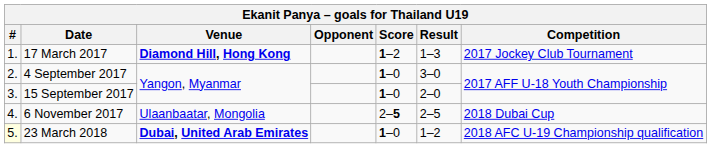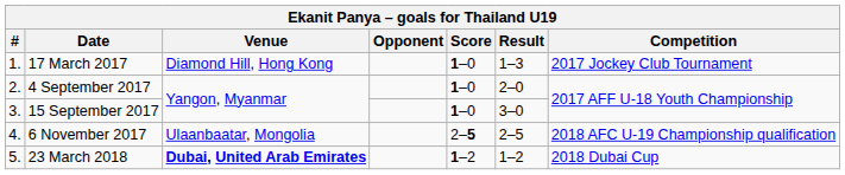17 March 2017 | Venue: bold -> normal
17 March 2017 | Score: 1–2 -> 1–0
4 September 2017 | Result: 3–0 -> 2–0
15 September 2017 | Result: 2–0 -> 3–0
6 November 2017 | Competition: 2018 Dubai Cup -> 2018 AFC U-19 Championship qualification
23 March 2018 | #: lightyellow background -> no background
23 March 2018 | Score: 1–0 -> 1–2
23 March 2018 | Competition: 2018 AFC U-19 Championship qualification -> 2018 Dubai Cup
